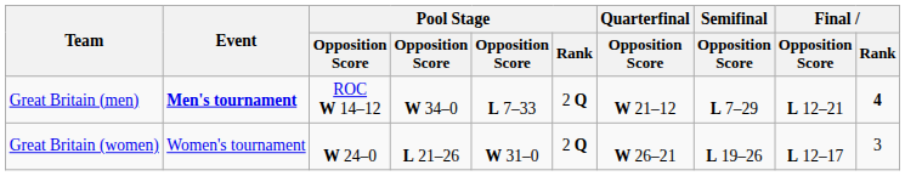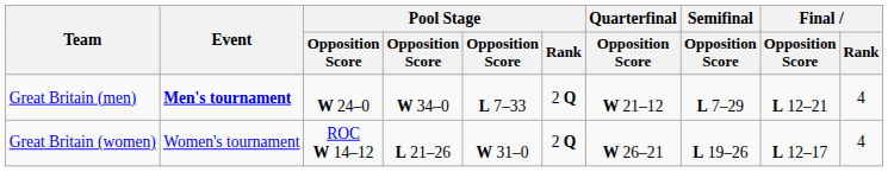Great Britain (men) | column 3: ROC W 14–12 -> W 24–0
Great Britain (men) | Final / Rank: bold -> normal
Great Britain (women) | column 3: W 24–0 -> ROC W 14–12
Great Britain (women) | Final / Rank: 3 -> 4
